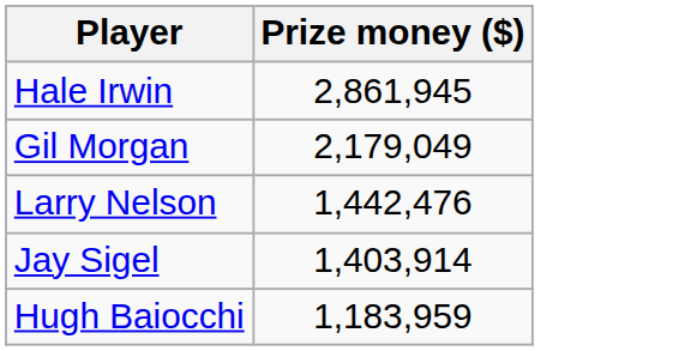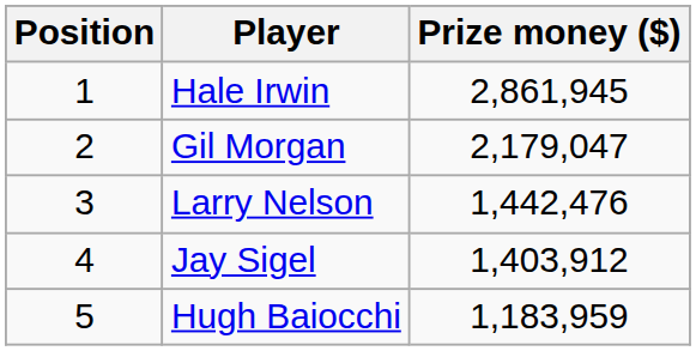+ column: Position | 1 | 2 | 3 | 4 | 5
Gil Morgan | Prize money ($): 2,179,049 -> 2,179,047
Jay Sigel | Prize money ($): 1,403,914 -> 1,403,912
